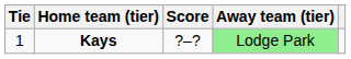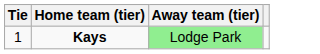- column: Score | ?–?
